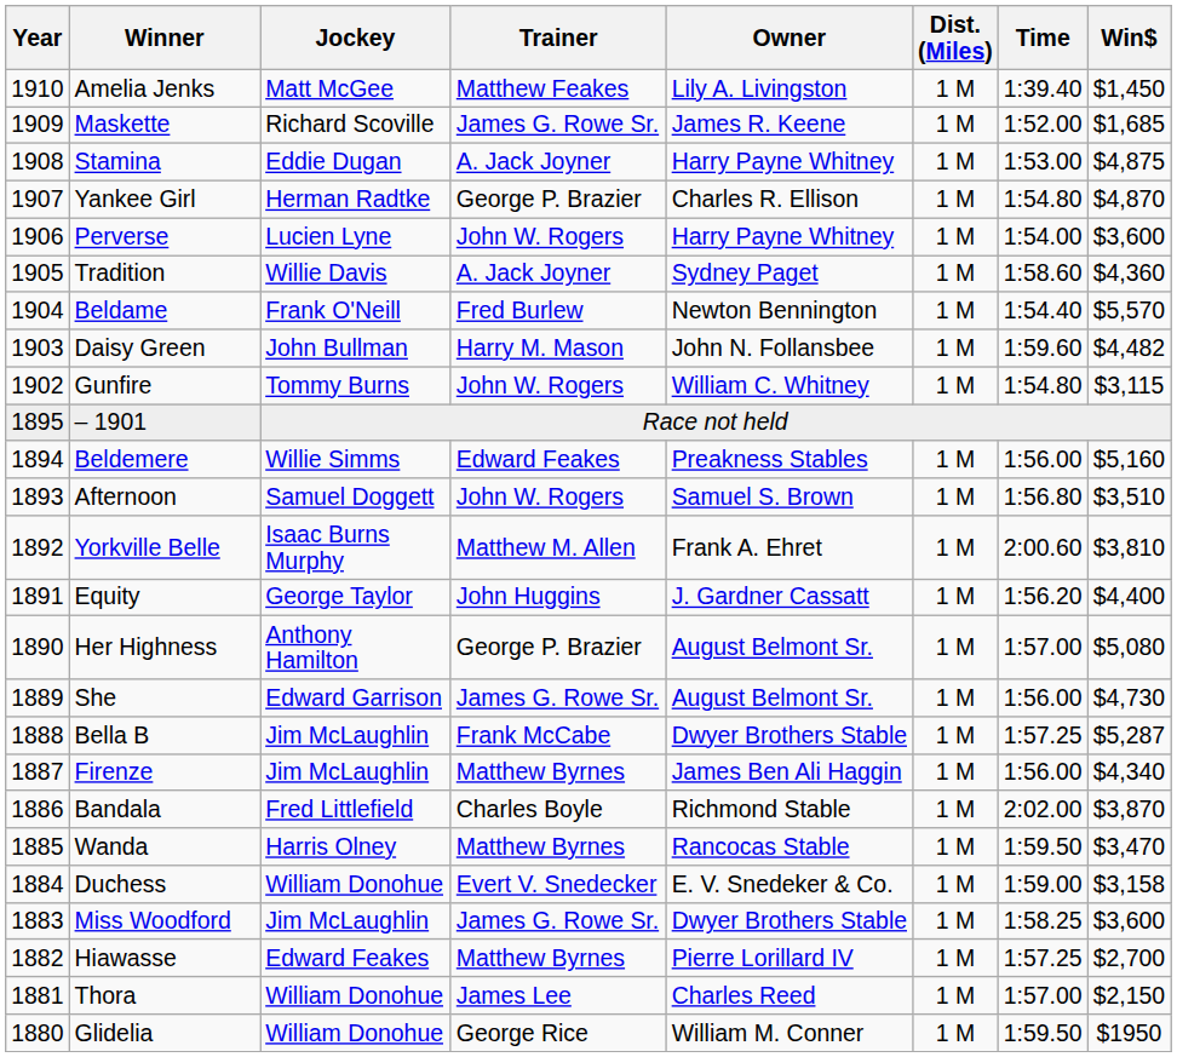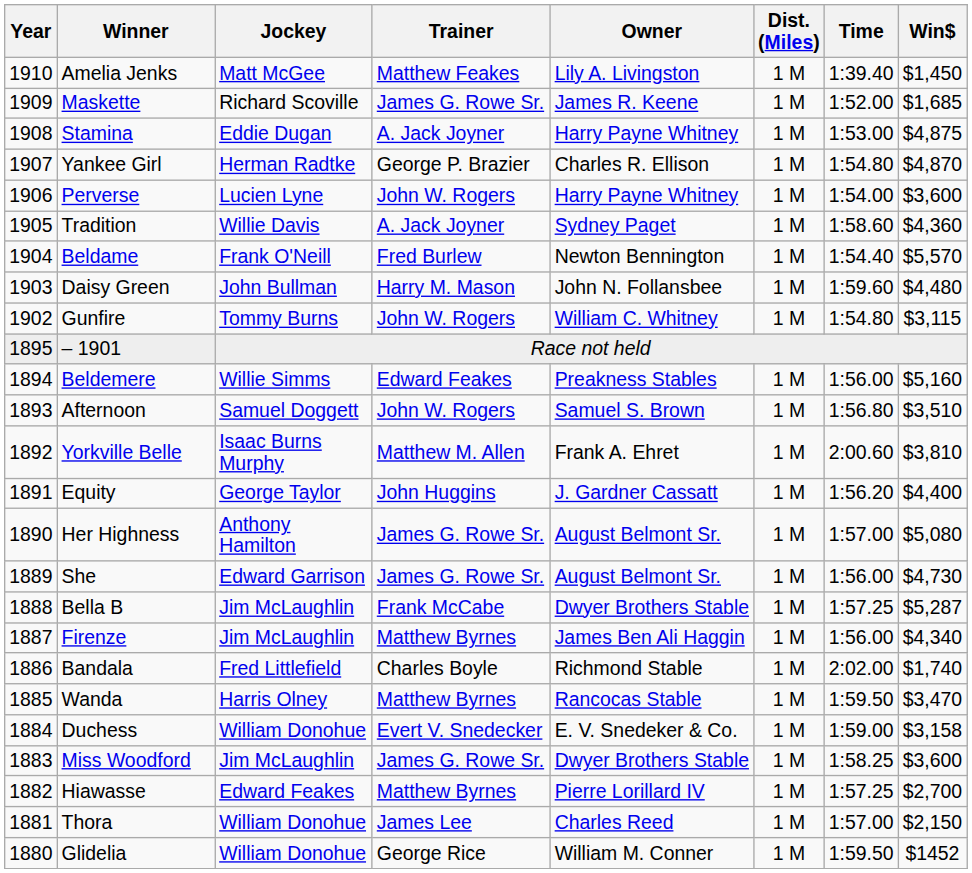Daisy Green | Win$: $4,482 -> $4,480
Her Highness | Trainer: George P. Brazier -> James G. Rowe Sr.
Bandala | Win$: $3,870 -> $1,740
Glidelia | Win$: $1950 -> $1452
